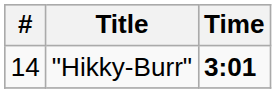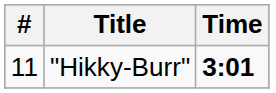"Hikky-Burr" | #: 14 -> 11
